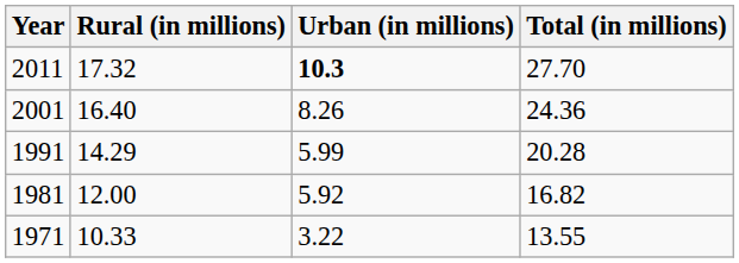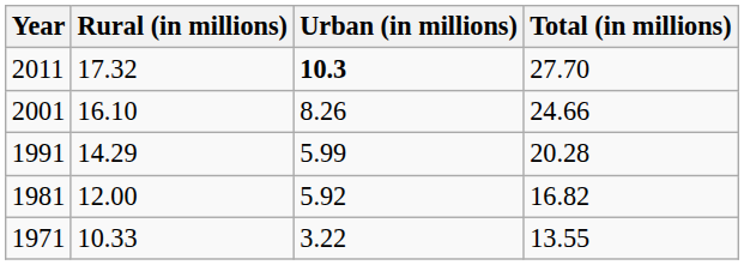2001 | Rural (in millions): 16.40 -> 16.10
2001 | Total (in millions): 24.36 -> 24.66
